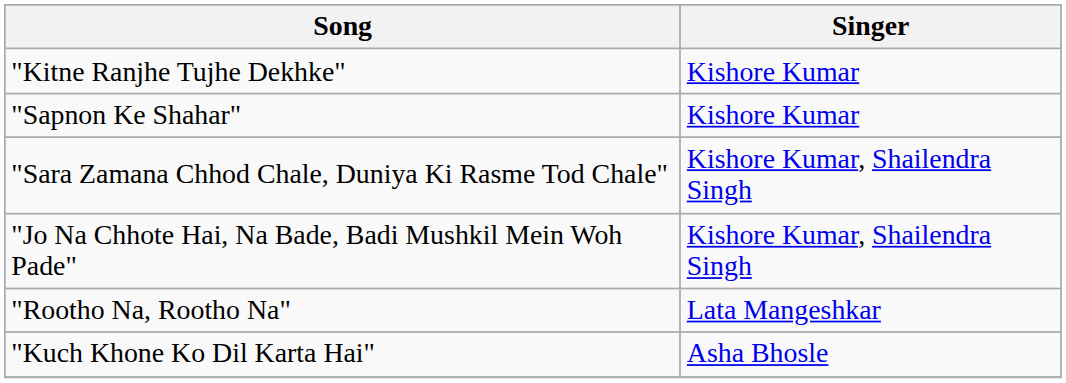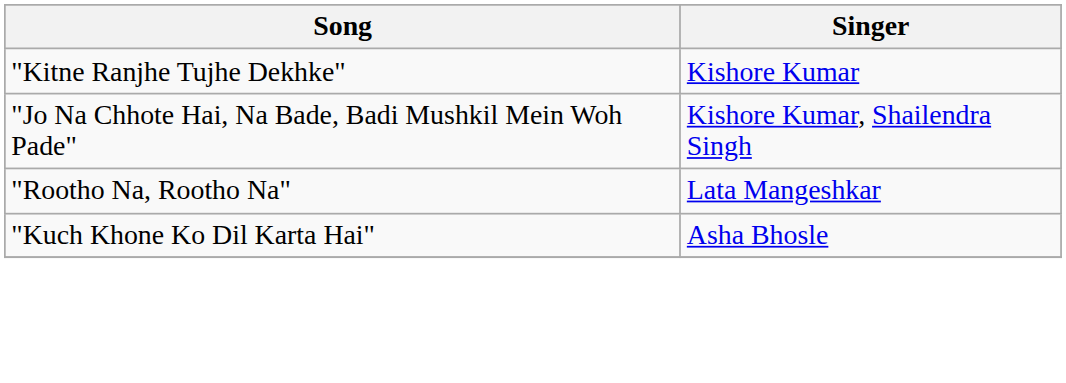- row: "Sapnon Ke Shahar" | Kishore Kumar
- row: "Sara Zamana Chhod Chale, Duniya Ki Rasme Tod Chale" | Kishore Kumar, Shailendra Singh
